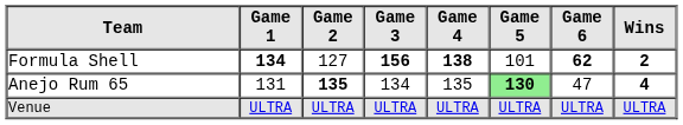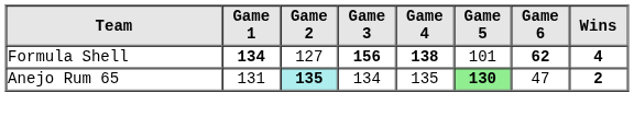Formula Shell | Wins: 2 -> 4
Anejo Rum 65 | Game 2: no background -> paleturquoise background
Anejo Rum 65 | Wins: 4 -> 2
- row: Venue | ULTRA | ULTRA | ULTRA | ULTRA | ULTRA | ULTRA | ULTRA
